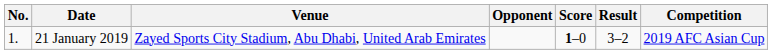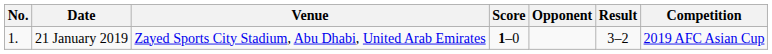columns swapped: Opponent <-> Score
